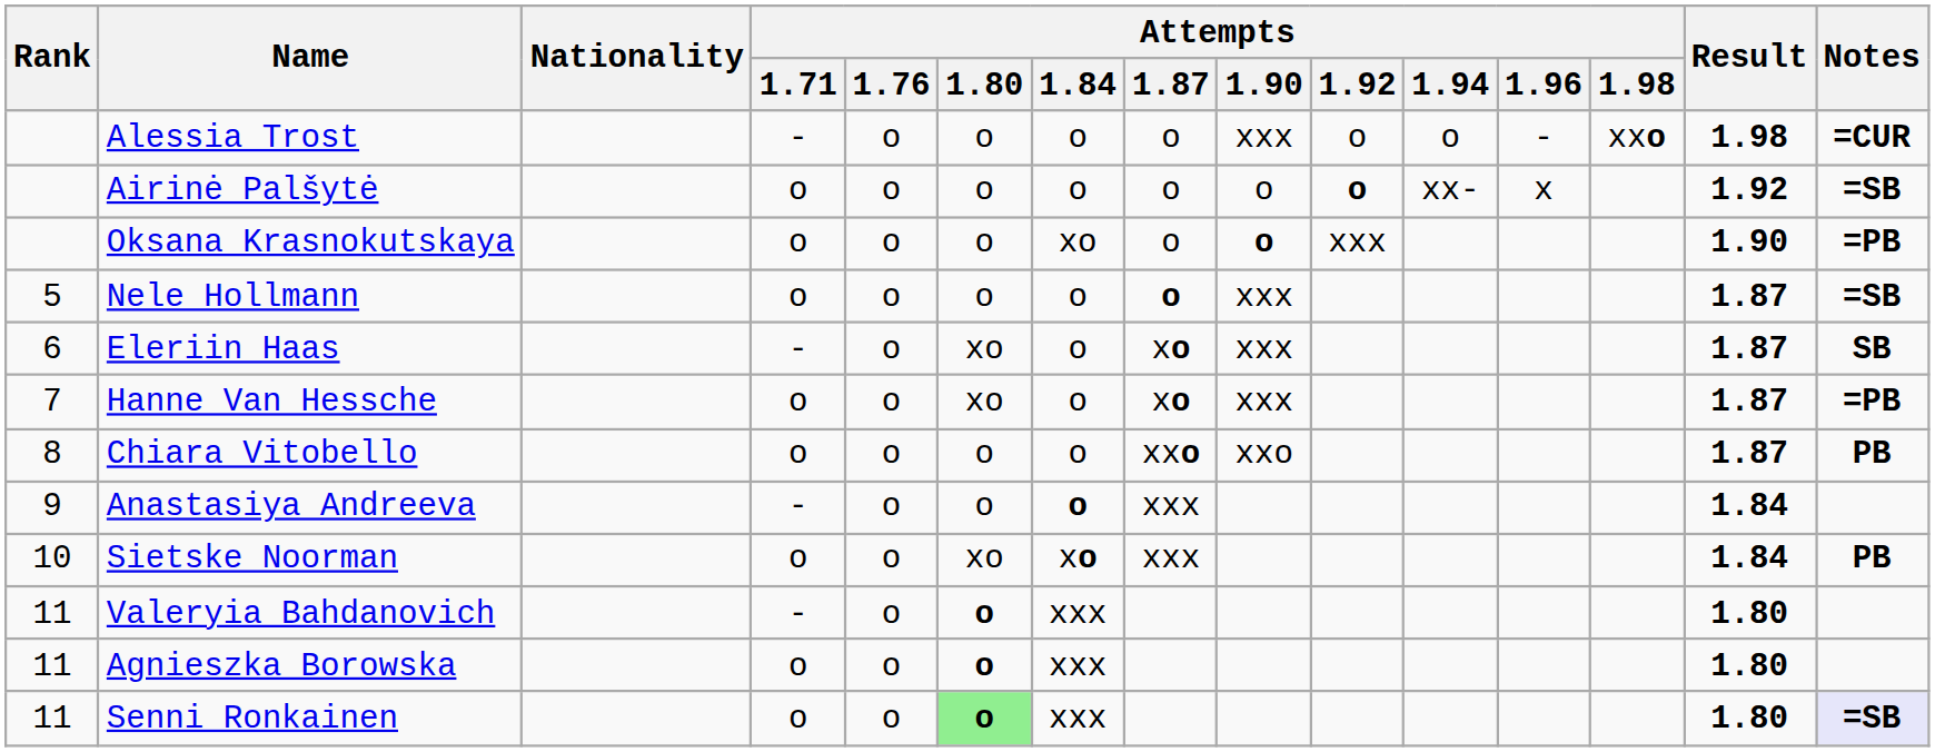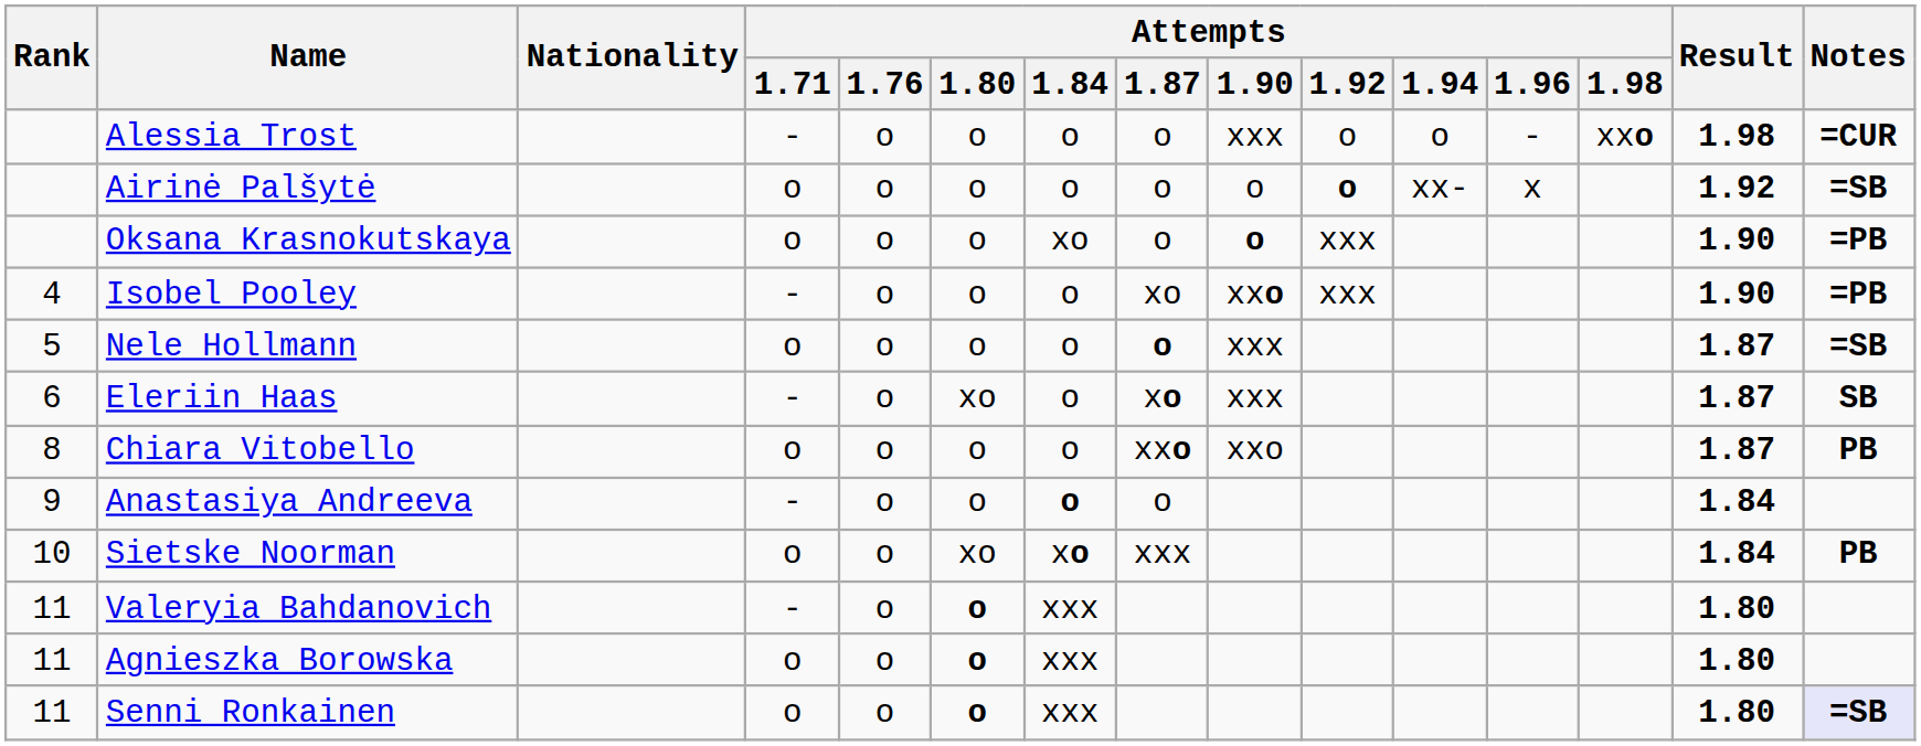+ row: 4 | Isobel Pooley | - | o | o | o | xo | xxo | xxx | 1.90 | =PB
- row: 7 | Hanne Van Hessche | o | o | xo | o | xo | xxx | 1.87 | =PB
Anastasiya Andreeva | Attempts / 1.87: xxx -> o
Senni Ronkainen | Attempts / 1.80: lightgreen background -> no background
